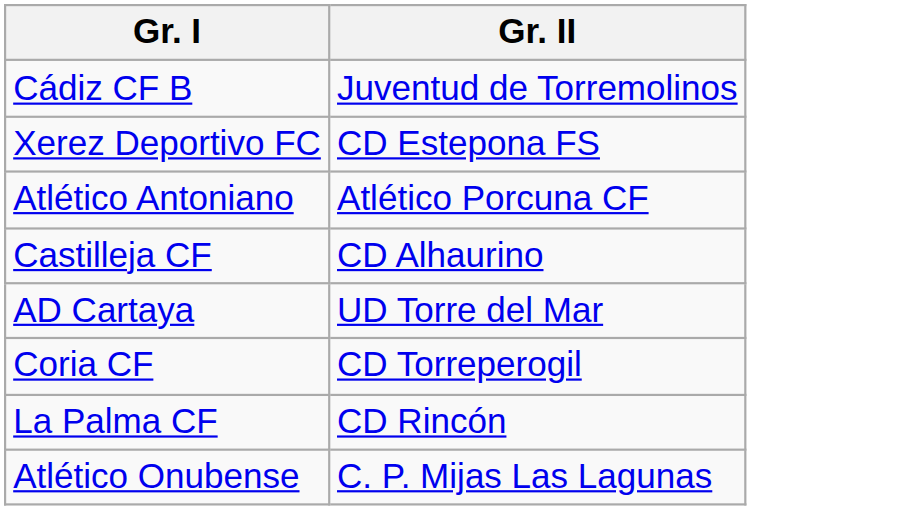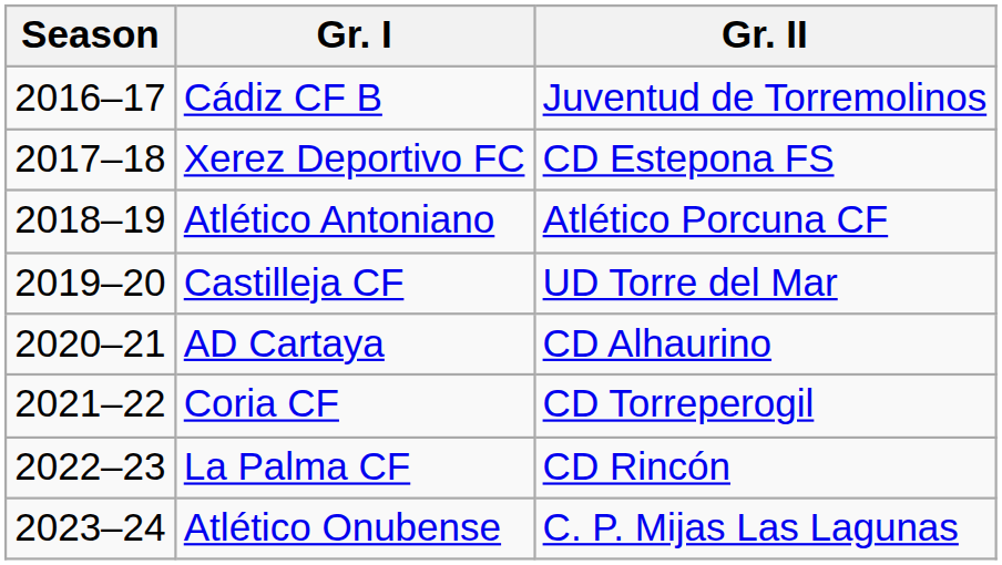+ column: Season | 2016–17 | 2017–18 | 2018–19 | 2019–20 | 2020–21 | 2021–22 | 2022–23 | 2023–24
Castilleja CF | Gr. II: CD Alhaurino -> UD Torre del Mar
AD Cartaya | Gr. II: UD Torre del Mar -> CD Alhaurino
